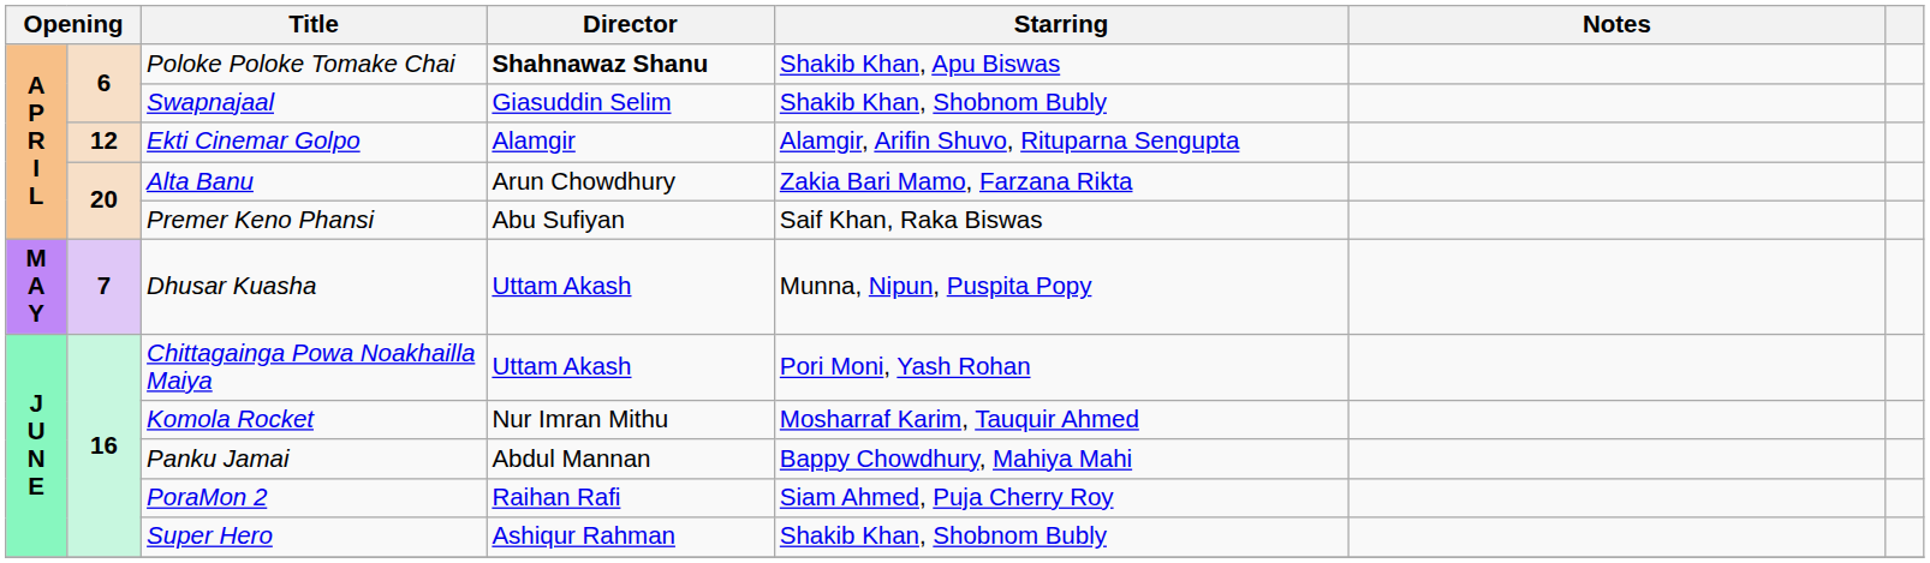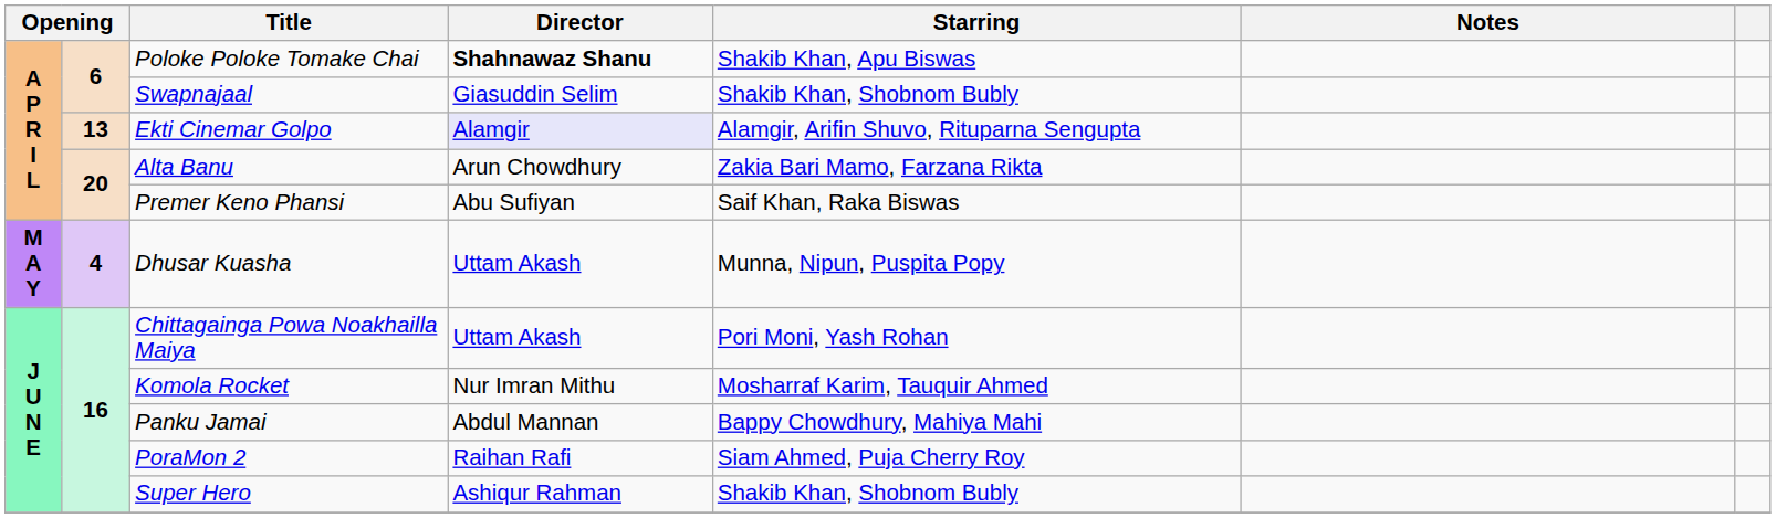Ekti Cinemar Golpo | column 2: 12 -> 13
Ekti Cinemar Golpo | Director: no background -> lavender background
Dhusar Kuasha | column 2: 7 -> 4
